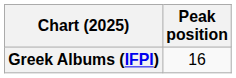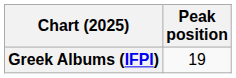Greek Albums (IFPI) | Peak position: 16 -> 19
